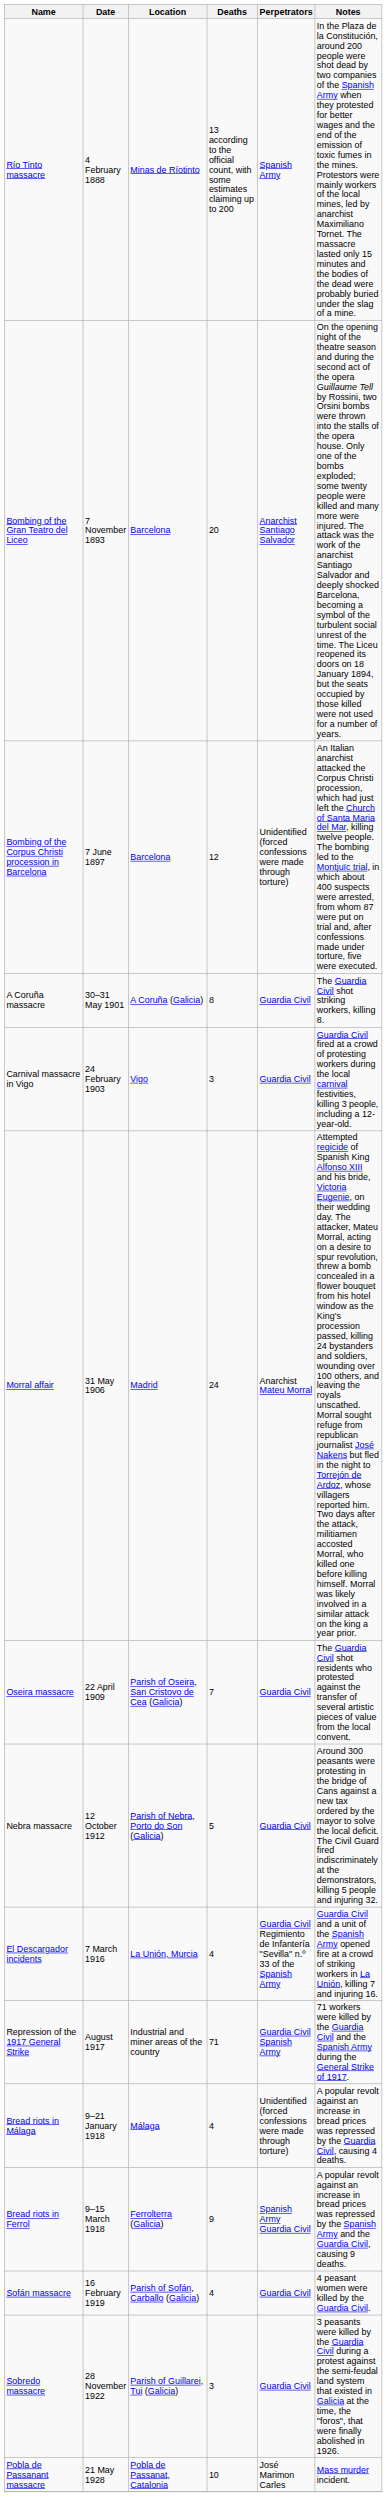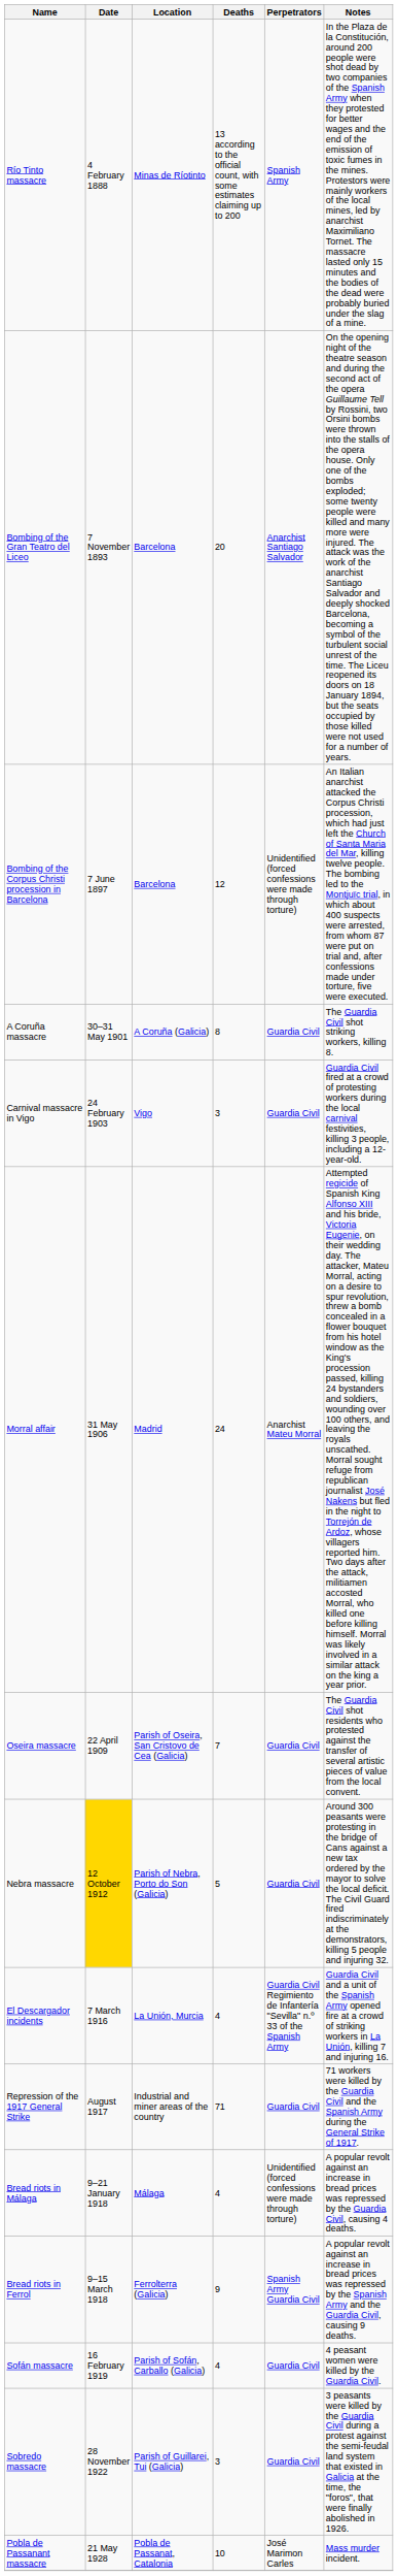Nebra massacre | Date: no background -> gold background
Repression of the 1917 General Strike | Perpetrators: Guardia Civil Spanish Army -> Guardia Civil
